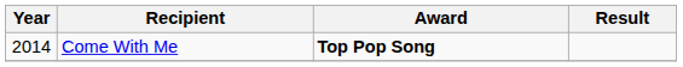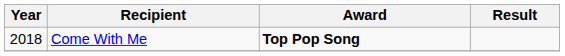Come With Me | Year: 2014 -> 2018
